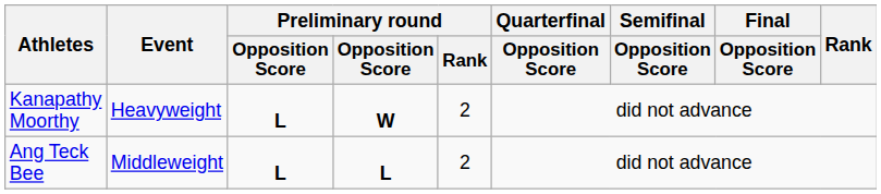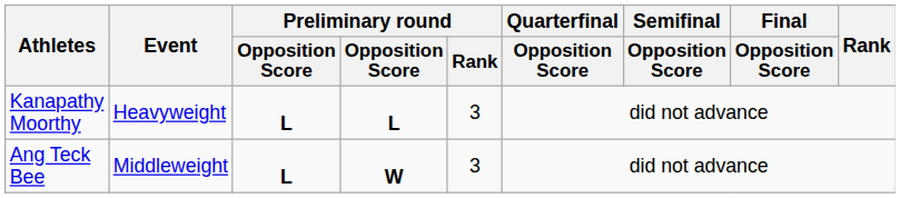Kanapathy Moorthy | column 4: W -> L
Kanapathy Moorthy | Preliminary round / Rank: 2 -> 3
Ang Teck Bee | column 4: L -> W
Ang Teck Bee | Preliminary round / Rank: 2 -> 3
